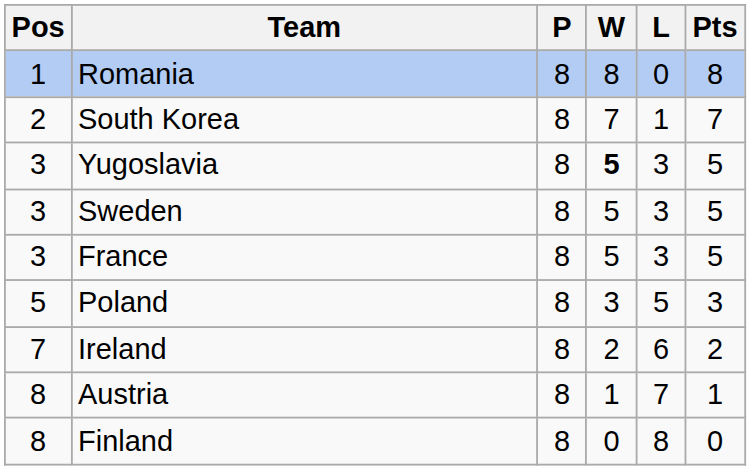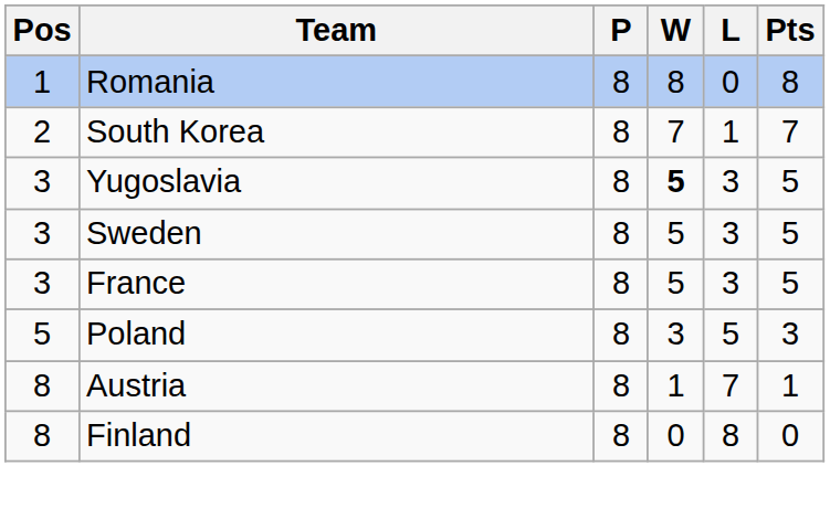- row: 7 | Ireland | 8 | 2 | 6 | 2
